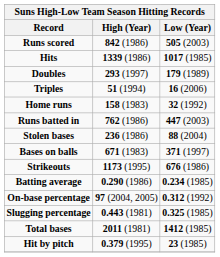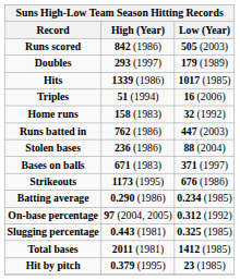rows swapped: Hits <-> Doubles
